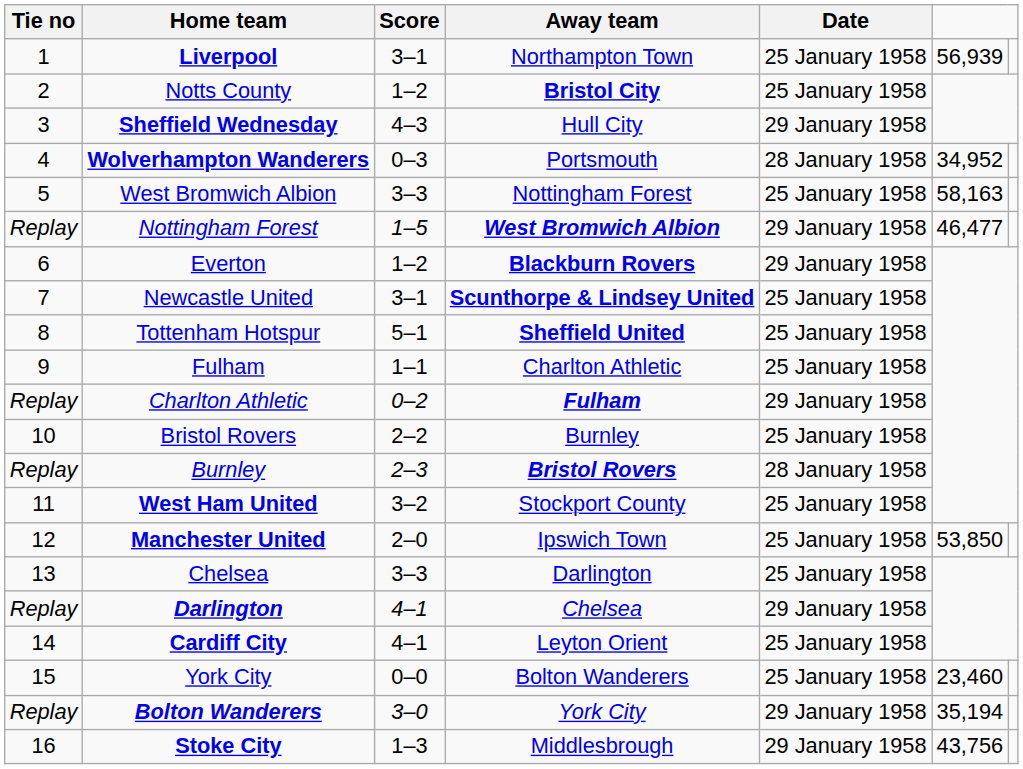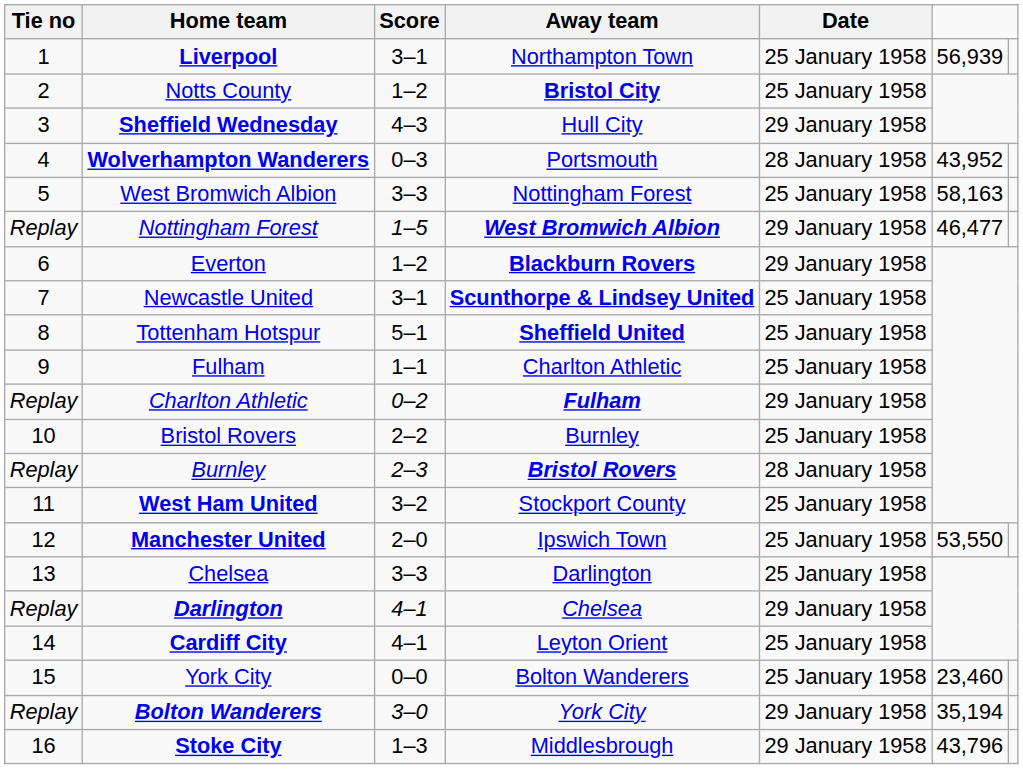Wolverhampton Wanderers | column 6: 34,952 -> 43,952
Manchester United | column 6: 53,850 -> 53,550
Stoke City | column 6: 43,756 -> 43,796
